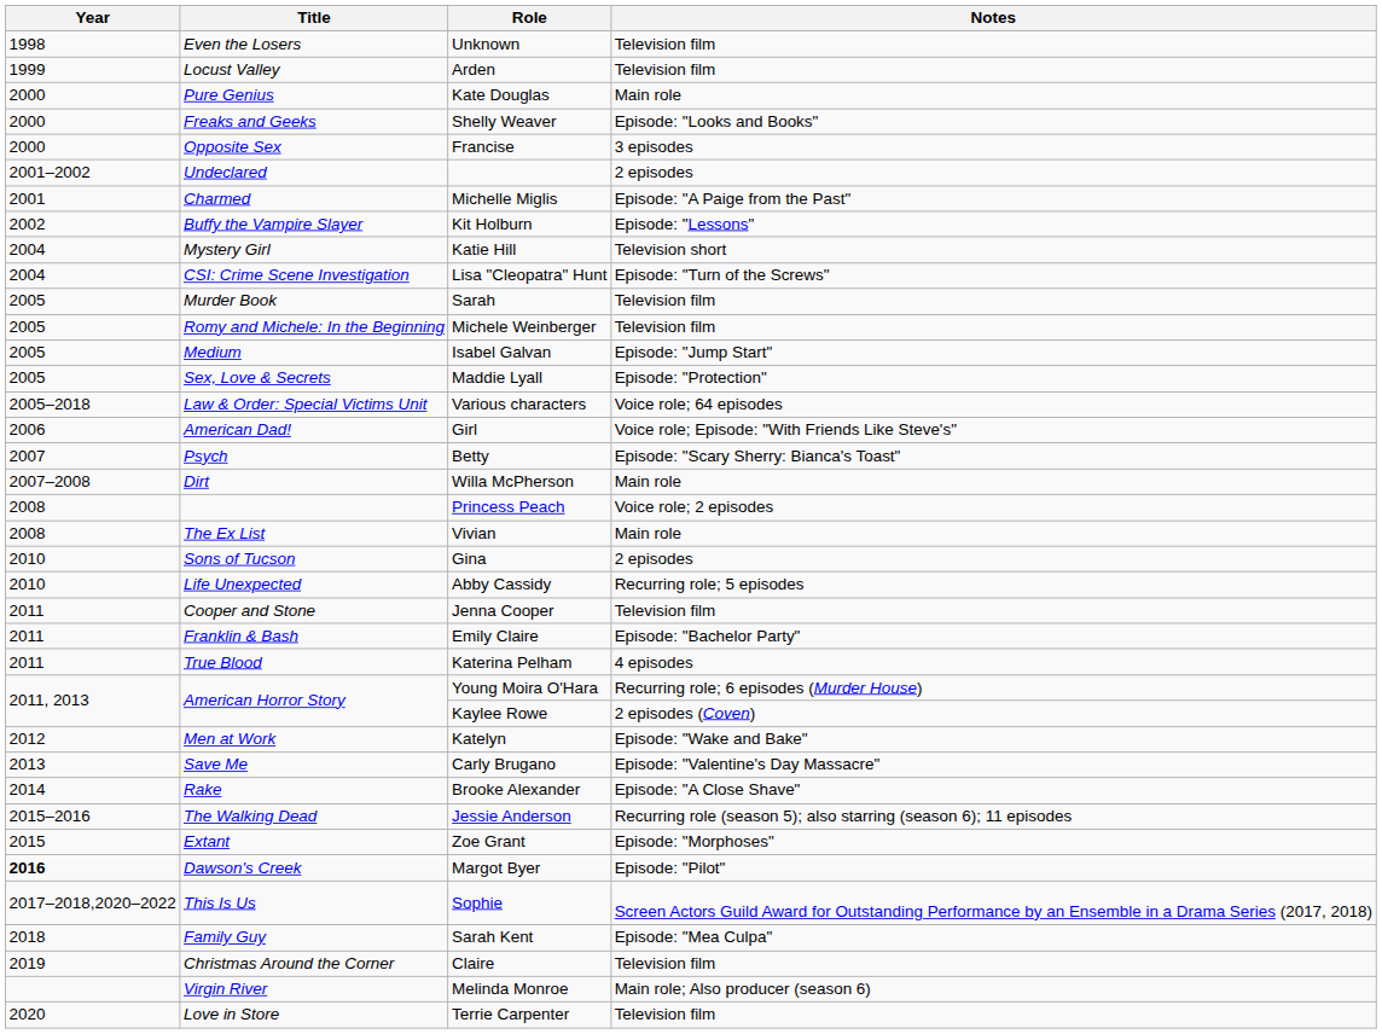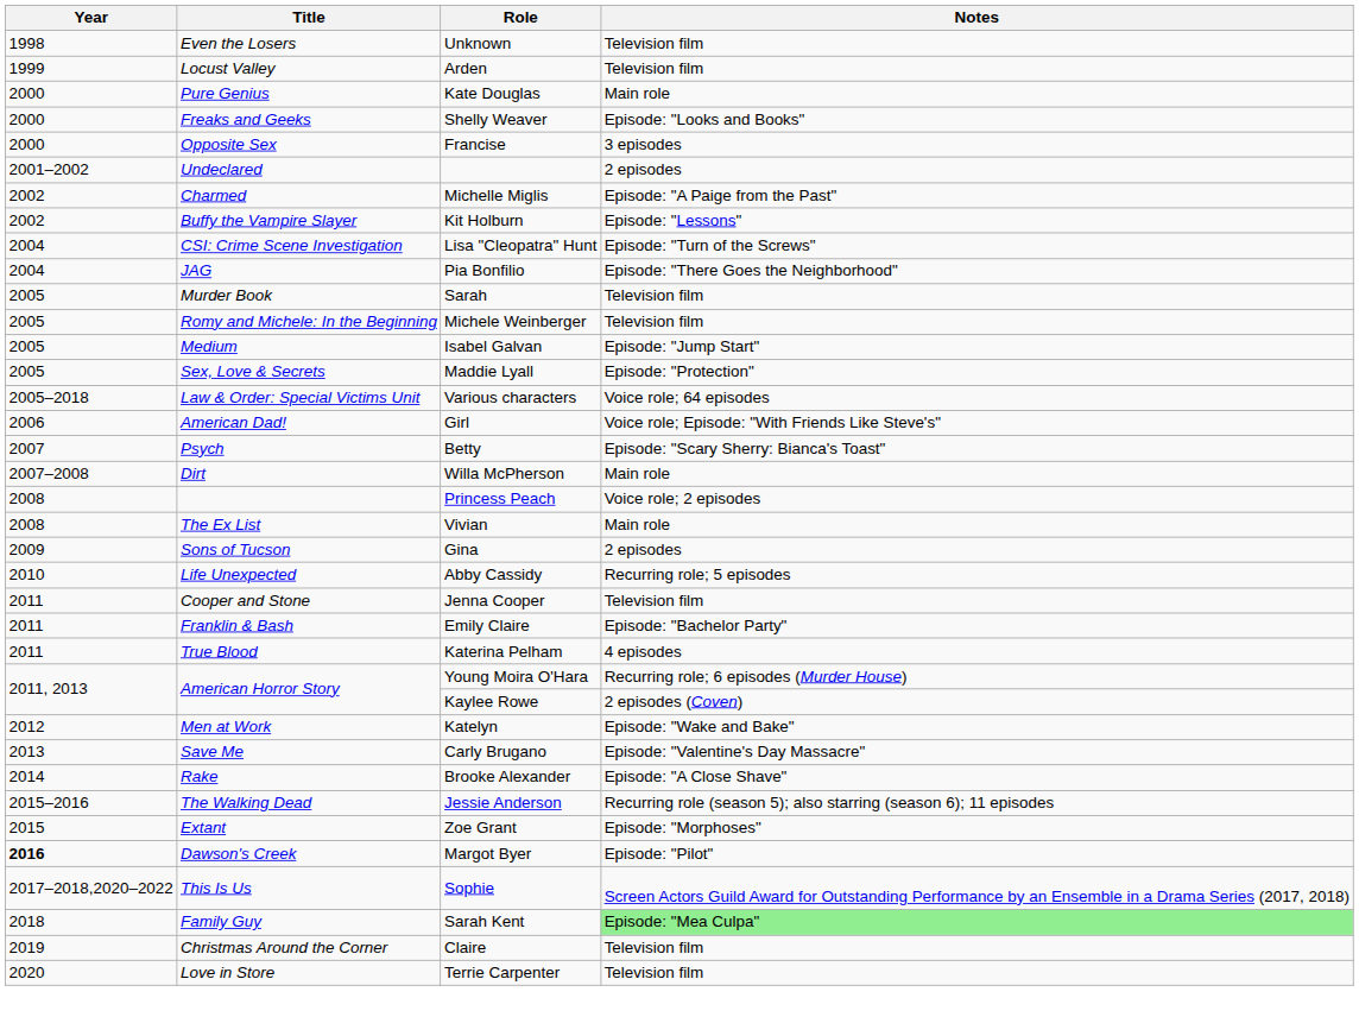Michelle Miglis | Year: 2001 -> 2002
- row: 2004 | Mystery Girl | Katie Hill | Television short
+ row: 2004 | JAG | Pia Bonfilio | Episode: "There Goes the Neighborhood"
Gina | Year: 2010 -> 2009
Sarah Kent | Notes: no background -> lightgreen background
- row: Virgin River | Melinda Monroe | Main role; Also producer (season 6)
